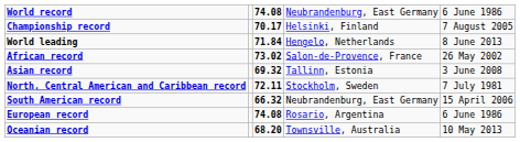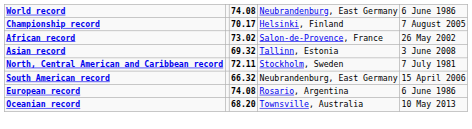- row: World leading | 71.84 | Hengelo, Netherlands | 8 June 2013
